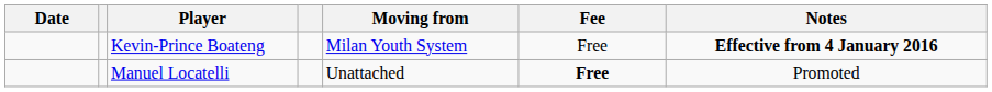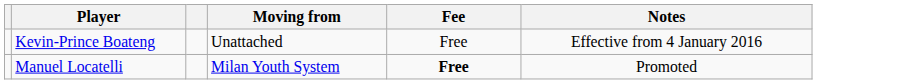- column: Date
Kevin-Prince Boateng | Moving from: Milan Youth System -> Unattached
Kevin-Prince Boateng | Notes: bold -> normal
Manuel Locatelli | Moving from: Unattached -> Milan Youth System
